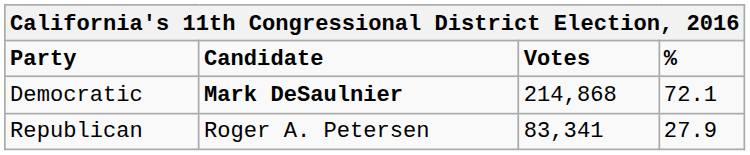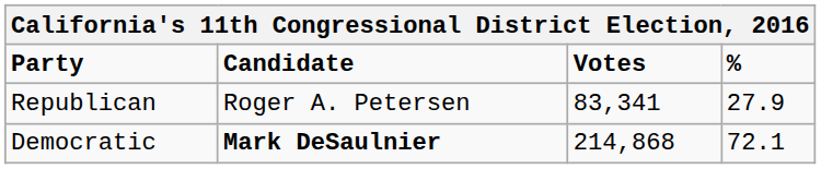rows swapped: Democratic <-> Republican
